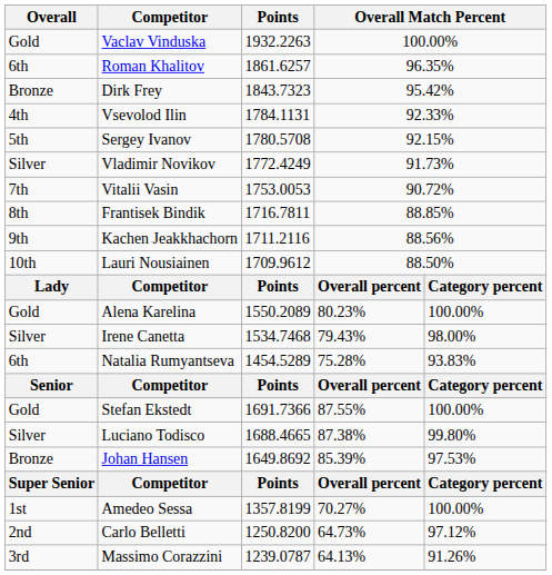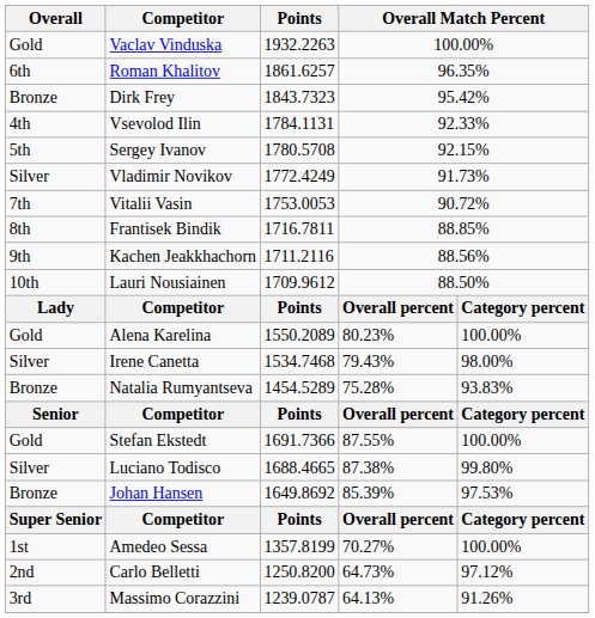Natalia Rumyantseva | Overall: 6th -> Bronze
